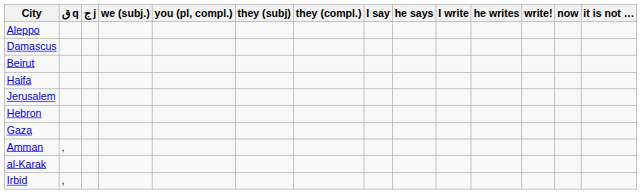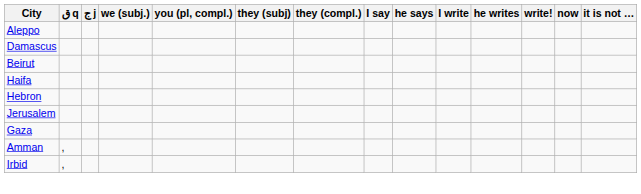rows swapped: Jerusalem <-> Hebron
- row: al-Karak
